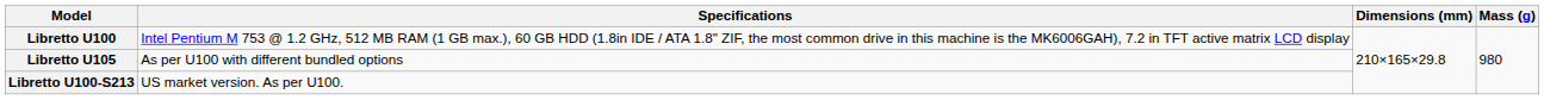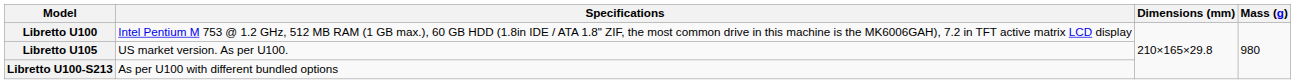Libretto U105 | Specifications: As per U100 with different bundled options -> US market version. As per U100.
Libretto U100-S213 | Specifications: US market version. As per U100. -> As per U100 with different bundled options
